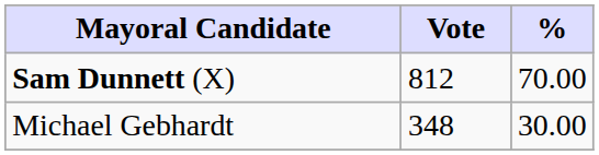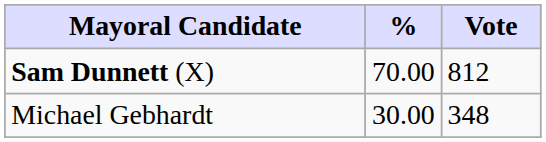columns swapped: Vote <-> %
